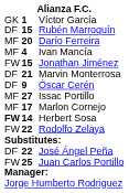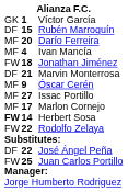Jonathan Jiménez | column 2: 15 -> 18
Óscar Cerén | column 1: DF -> MF
